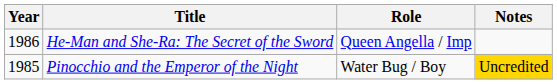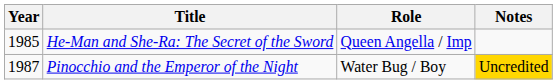He-Man and She-Ra: The Secret of the Sword | Year: 1986 -> 1985
Pinocchio and the Emperor of the Night | Year: 1985 -> 1987
